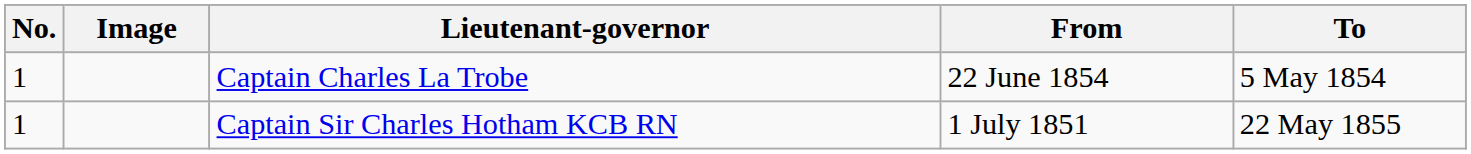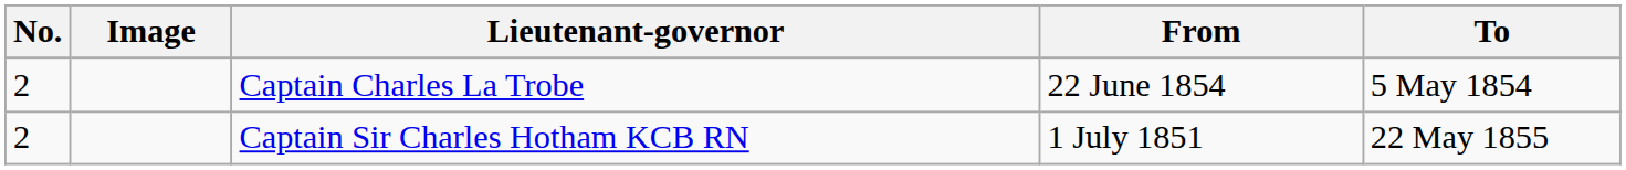Captain Charles La Trobe | No.: 1 -> 2
Captain Sir Charles Hotham KCB RN | No.: 1 -> 2
